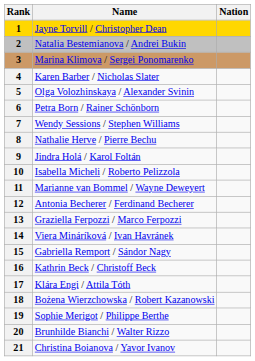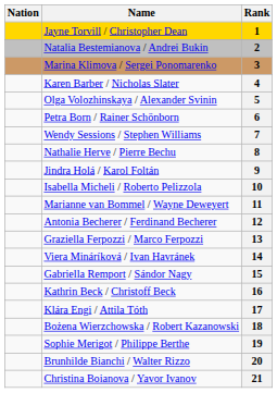columns swapped: Rank <-> Nation
